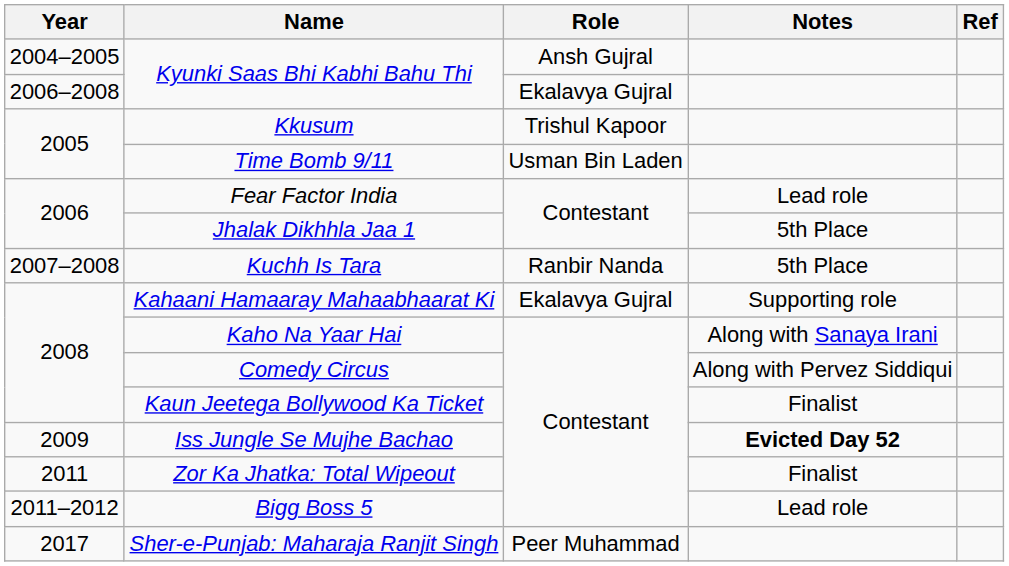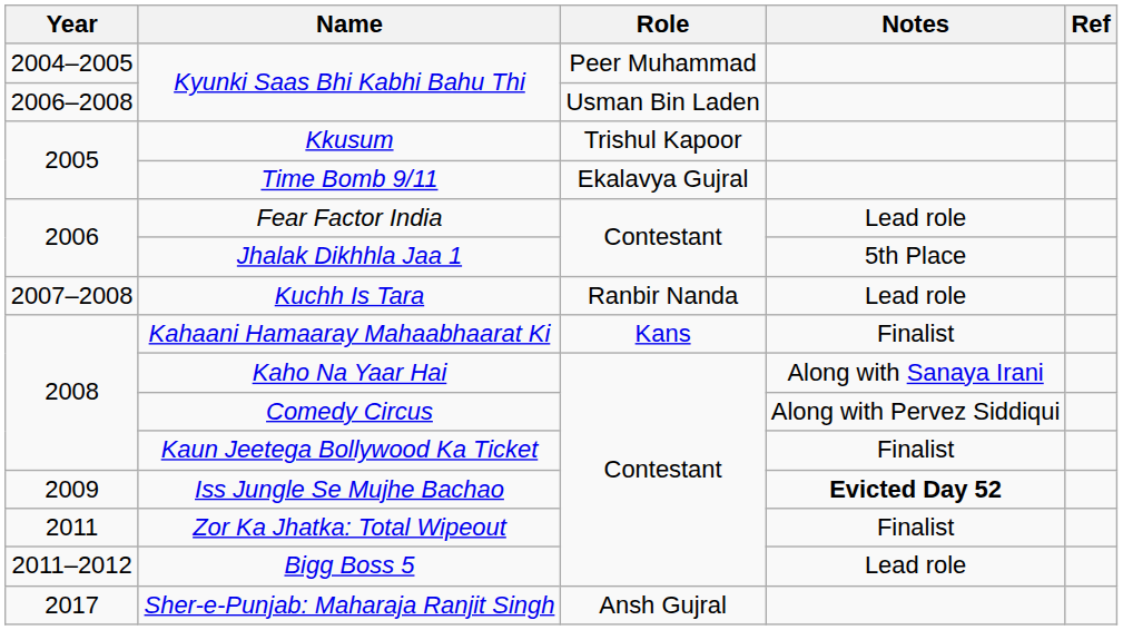2004–2005 / Kyunki Saas Bhi Kabhi Bahu Thi | Role: Ansh Gujral -> Peer Muhammad
2006–2008 / Kyunki Saas Bhi Kabhi Bahu Thi | Role: Ekalavya Gujral -> Usman Bin Laden
Time Bomb 9/11 | Role: Usman Bin Laden -> Ekalavya Gujral
Kuchh Is Tara | Notes: 5th Place -> Lead role
Kahaani Hamaaray Mahaabhaarat Ki | Role: Ekalavya Gujral -> Kans
Kahaani Hamaaray Mahaabhaarat Ki | Notes: Supporting role -> Finalist
Sher-e-Punjab: Maharaja Ranjit Singh | Role: Peer Muhammad -> Ansh Gujral
